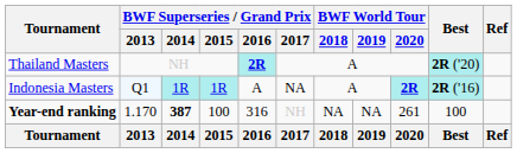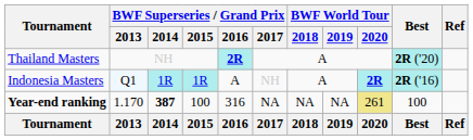Indonesia Masters | BWF Superseries / Grand Prix / 2017: NA -> NH
Year-end ranking | BWF Superseries / Grand Prix / 2017: NH -> NA
Year-end ranking | BWF World Tour / 2020: no background -> khaki background
